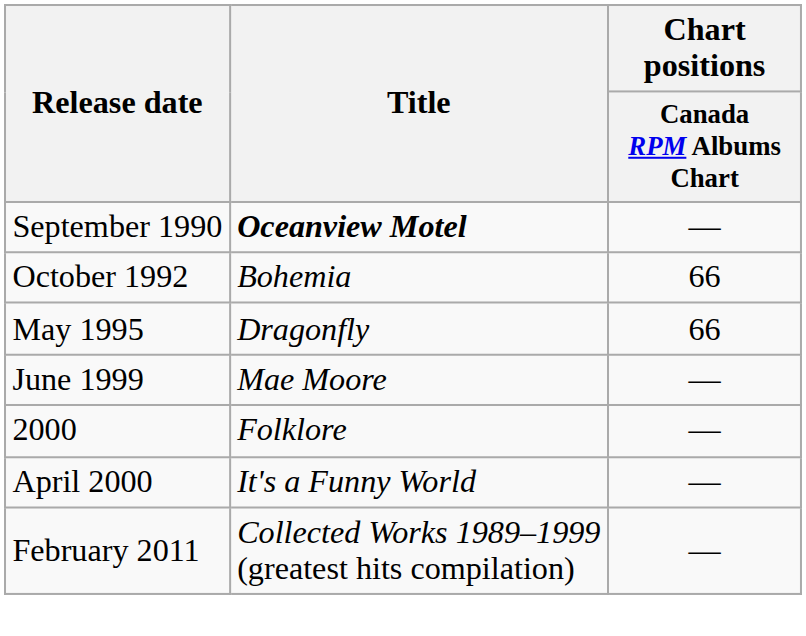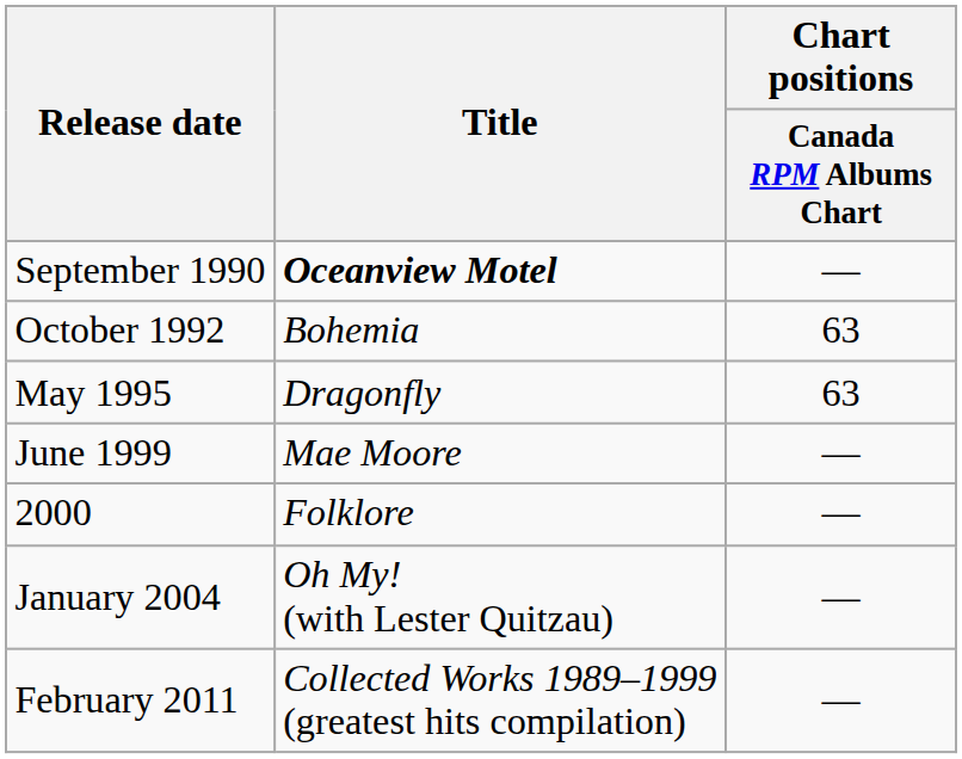October 1992 | Chart positions / Canada RPM Albums Chart: 66 -> 63
May 1995 | Chart positions / Canada RPM Albums Chart: 66 -> 63
- row: April 2000 | It's a Funny World | —
+ row: January 2004 | Oh My! (with Lester Quitzau) | —
